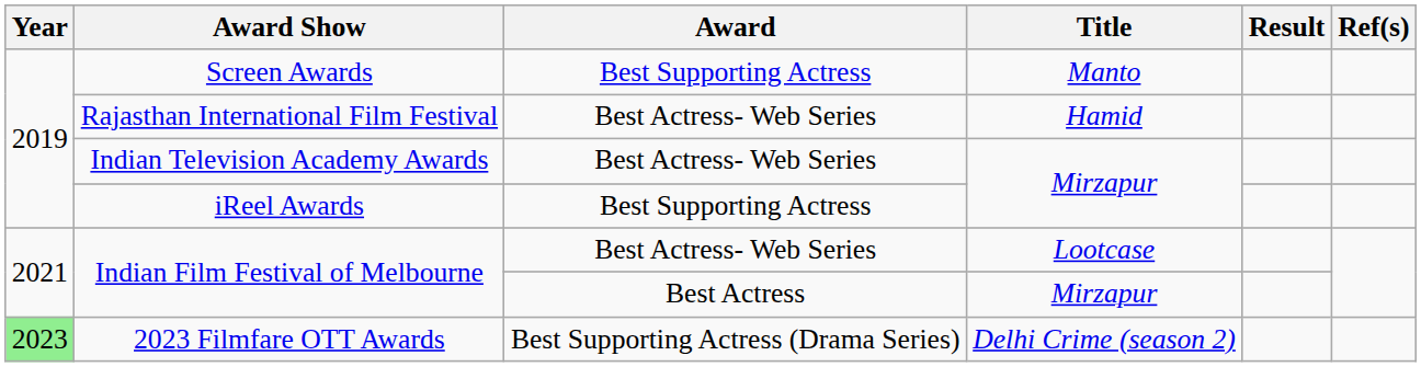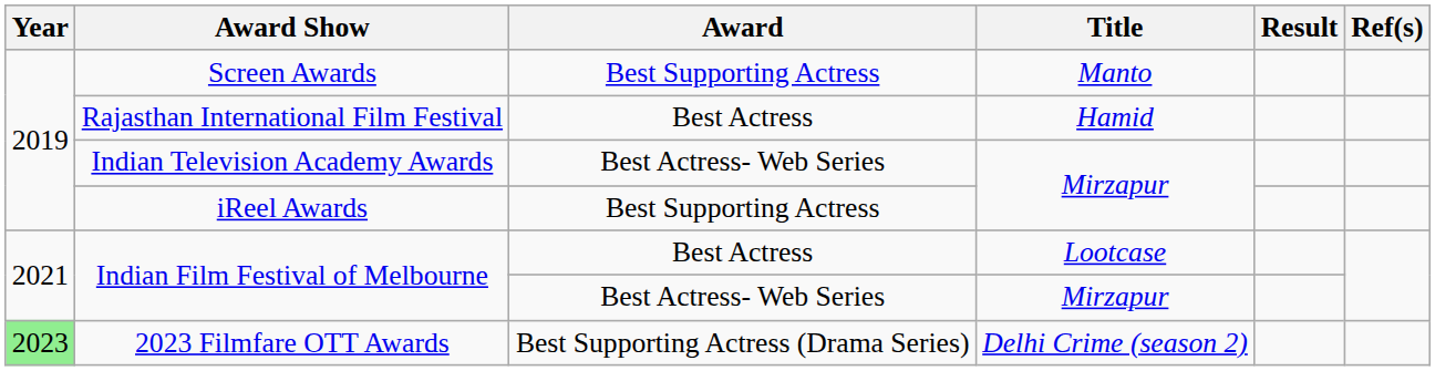Rajasthan International Film Festival | Award: Best Actress- Web Series -> Best Actress
Indian Film Festival of Melbourne / Lootcase | Award: Best Actress- Web Series -> Best Actress
Indian Film Festival of Melbourne / Mirzapur | Award: Best Actress -> Best Actress- Web Series
